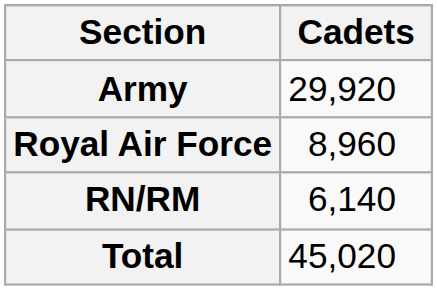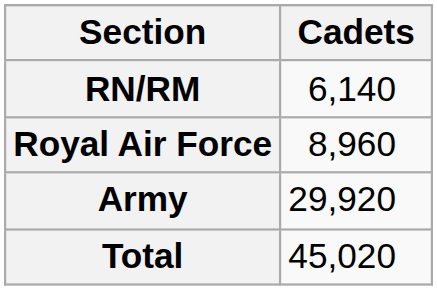rows swapped: Army <-> RN/RM
